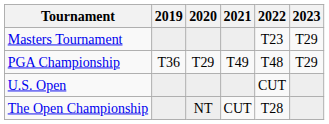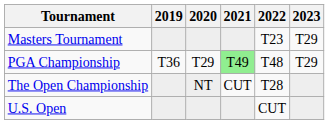PGA Championship | 2021: no background -> lightgreen background
rows swapped: U.S. Open <-> The Open Championship
